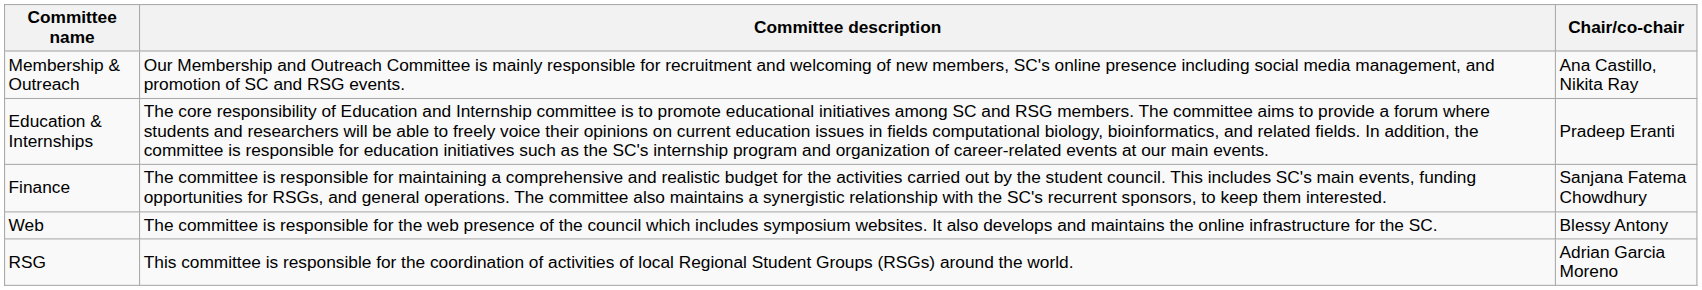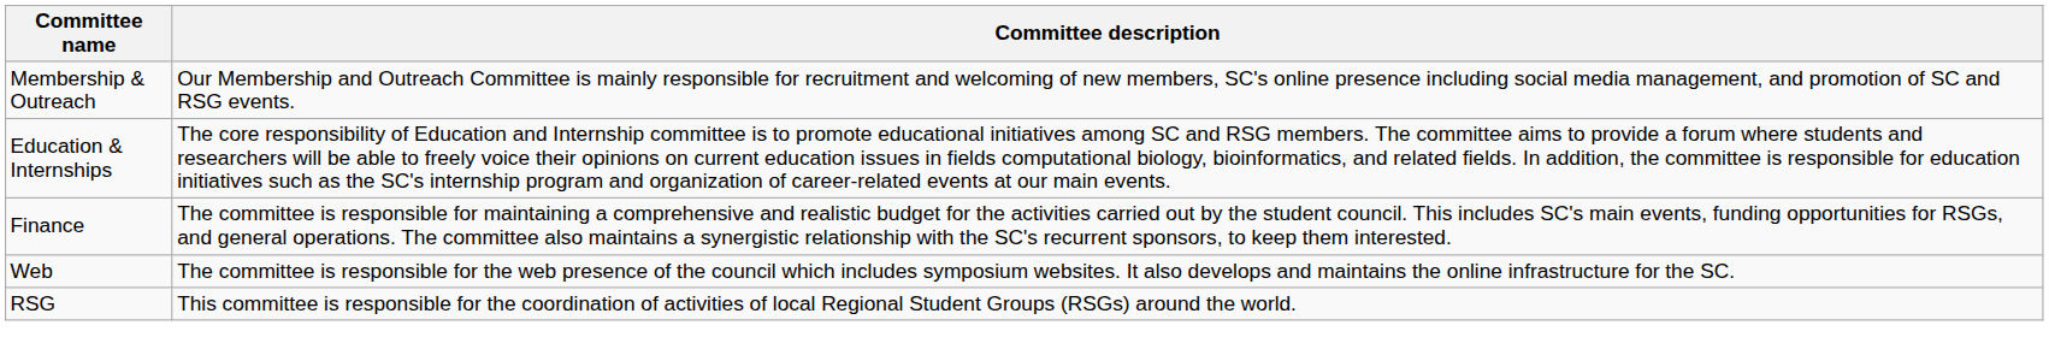- column: Chair/co-chair | Ana Castillo, Nikita Ray | Pradeep Eranti | Sanjana Fatema Chowdhury | Blessy Antony | Adrian Garcia Moreno
